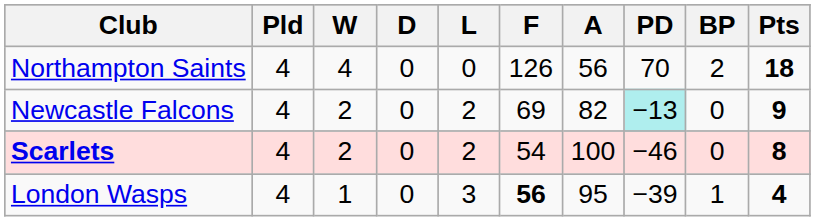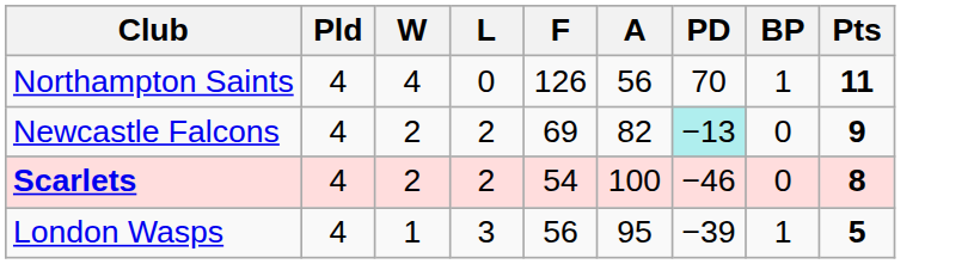- column: D | 0 | 0 | 0 | 0
Northampton Saints | BP: 2 -> 1
Northampton Saints | Pts: 18 -> 11
London Wasps | F: bold -> normal
London Wasps | Pts: 4 -> 5
